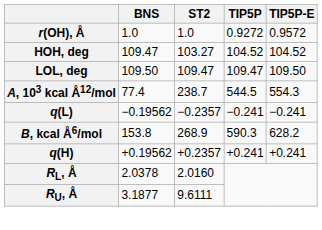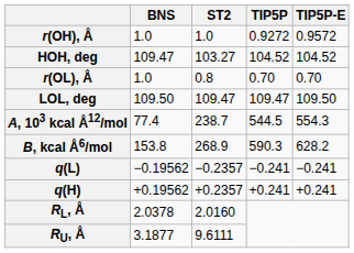+ row: r(OL), Å | 1.0 | 0.8 | 0.70 | 0.70
rows swapped: B, kcal Å6/mol <-> q(L)
